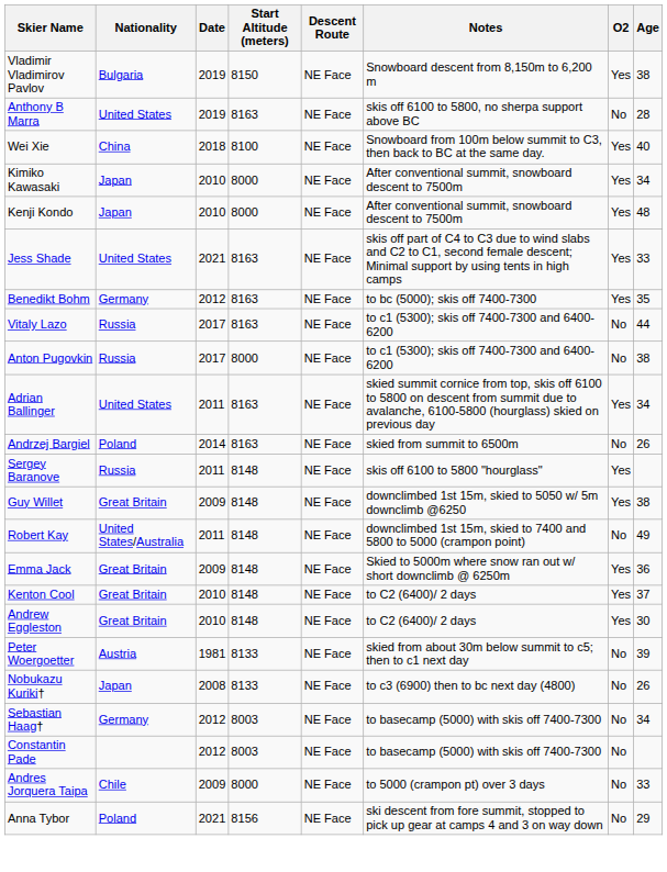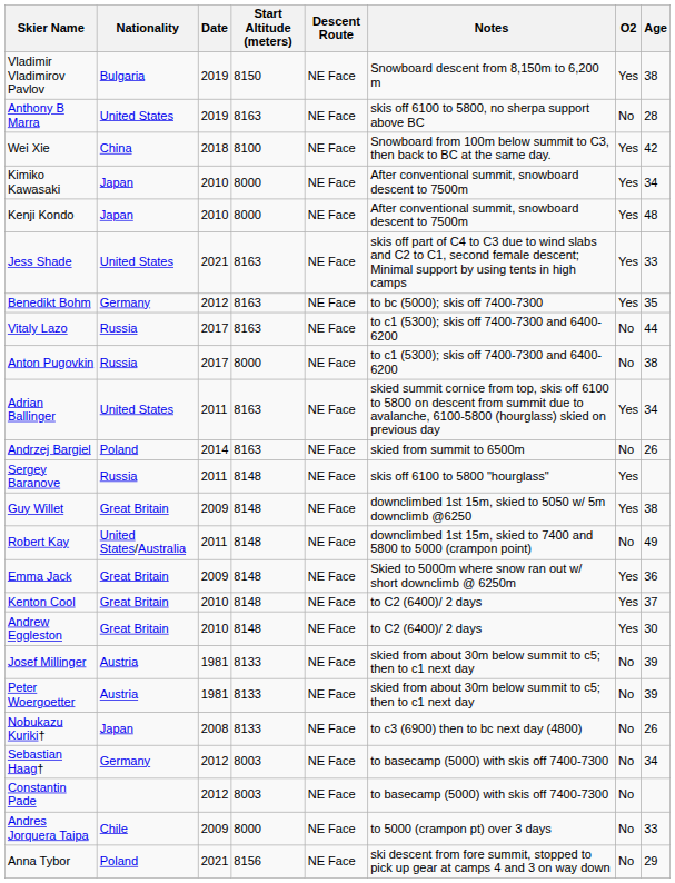Wei Xie | Age: 40 -> 42
+ row: Josef Millinger | Austria | 1981 | 8133 | NE Face | skied from about 30m below summit to c5; then to c1 next day | No | 39
